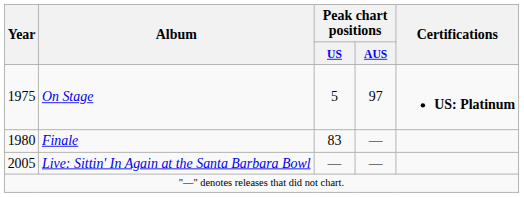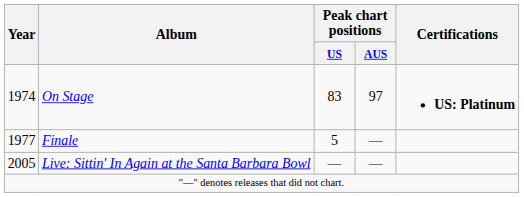On Stage | Year: 1975 -> 1974
On Stage | Peak chart positions / US: 5 -> 83
Finale | Year: 1980 -> 1977
Finale | Peak chart positions / US: 83 -> 5
